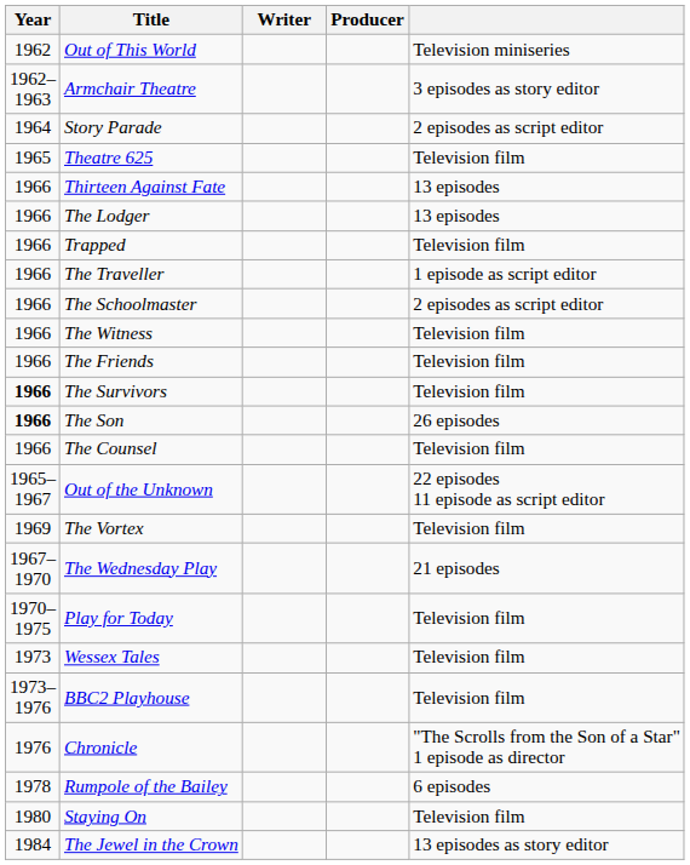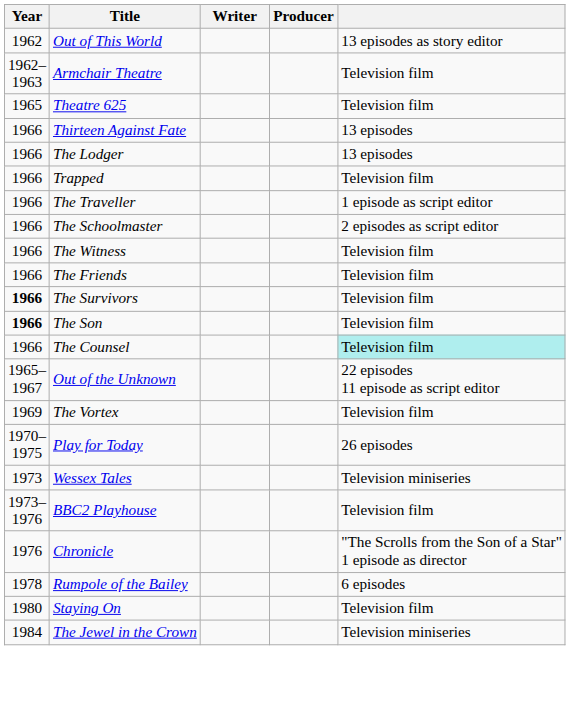Out of This World | column 5: Television miniseries -> 13 episodes as story editor
Armchair Theatre | column 5: 3 episodes as story editor -> Television film
- row: 1964 | Story Parade | 2 episodes as script editor
The Son | column 5: 26 episodes -> Television film
The Counsel | column 5: no background -> paleturquoise background
- row: 1967–1970 | The Wednesday Play | 21 episodes
Play for Today | column 5: Television film -> 26 episodes
Wessex Tales | column 5: Television film -> Television miniseries
The Jewel in the Crown | column 5: 13 episodes as story editor -> Television miniseries
